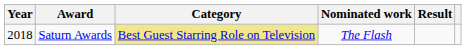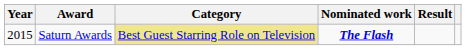Saturn Awards | Year: 2018 -> 2015
Saturn Awards | Nominated work: normal -> bold
